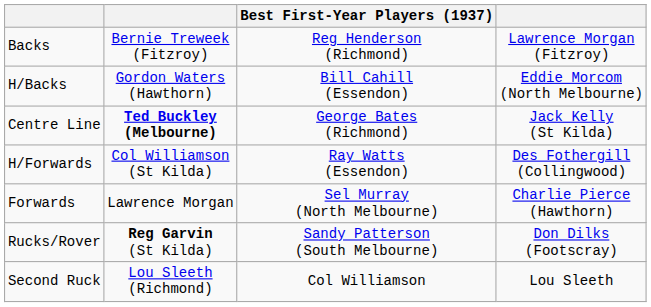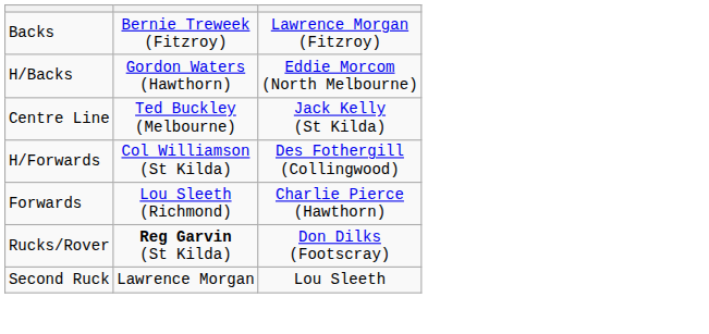- column: Best First-Year Players (1937) | Reg Henderson (Richmond) | Bill Cahill (Essendon) | George Bates (Richmond) | Ray Watts (Essendon) | Sel Murray (North Melbourne) | Sandy Patterson (South Melbourne) | Col Williamson
Centre Line | column 2: bold -> normal
Forwards | column 2: Lawrence Morgan -> Lou Sleeth (Richmond)
Second Ruck | column 2: Lou Sleeth (Richmond) -> Lawrence Morgan
